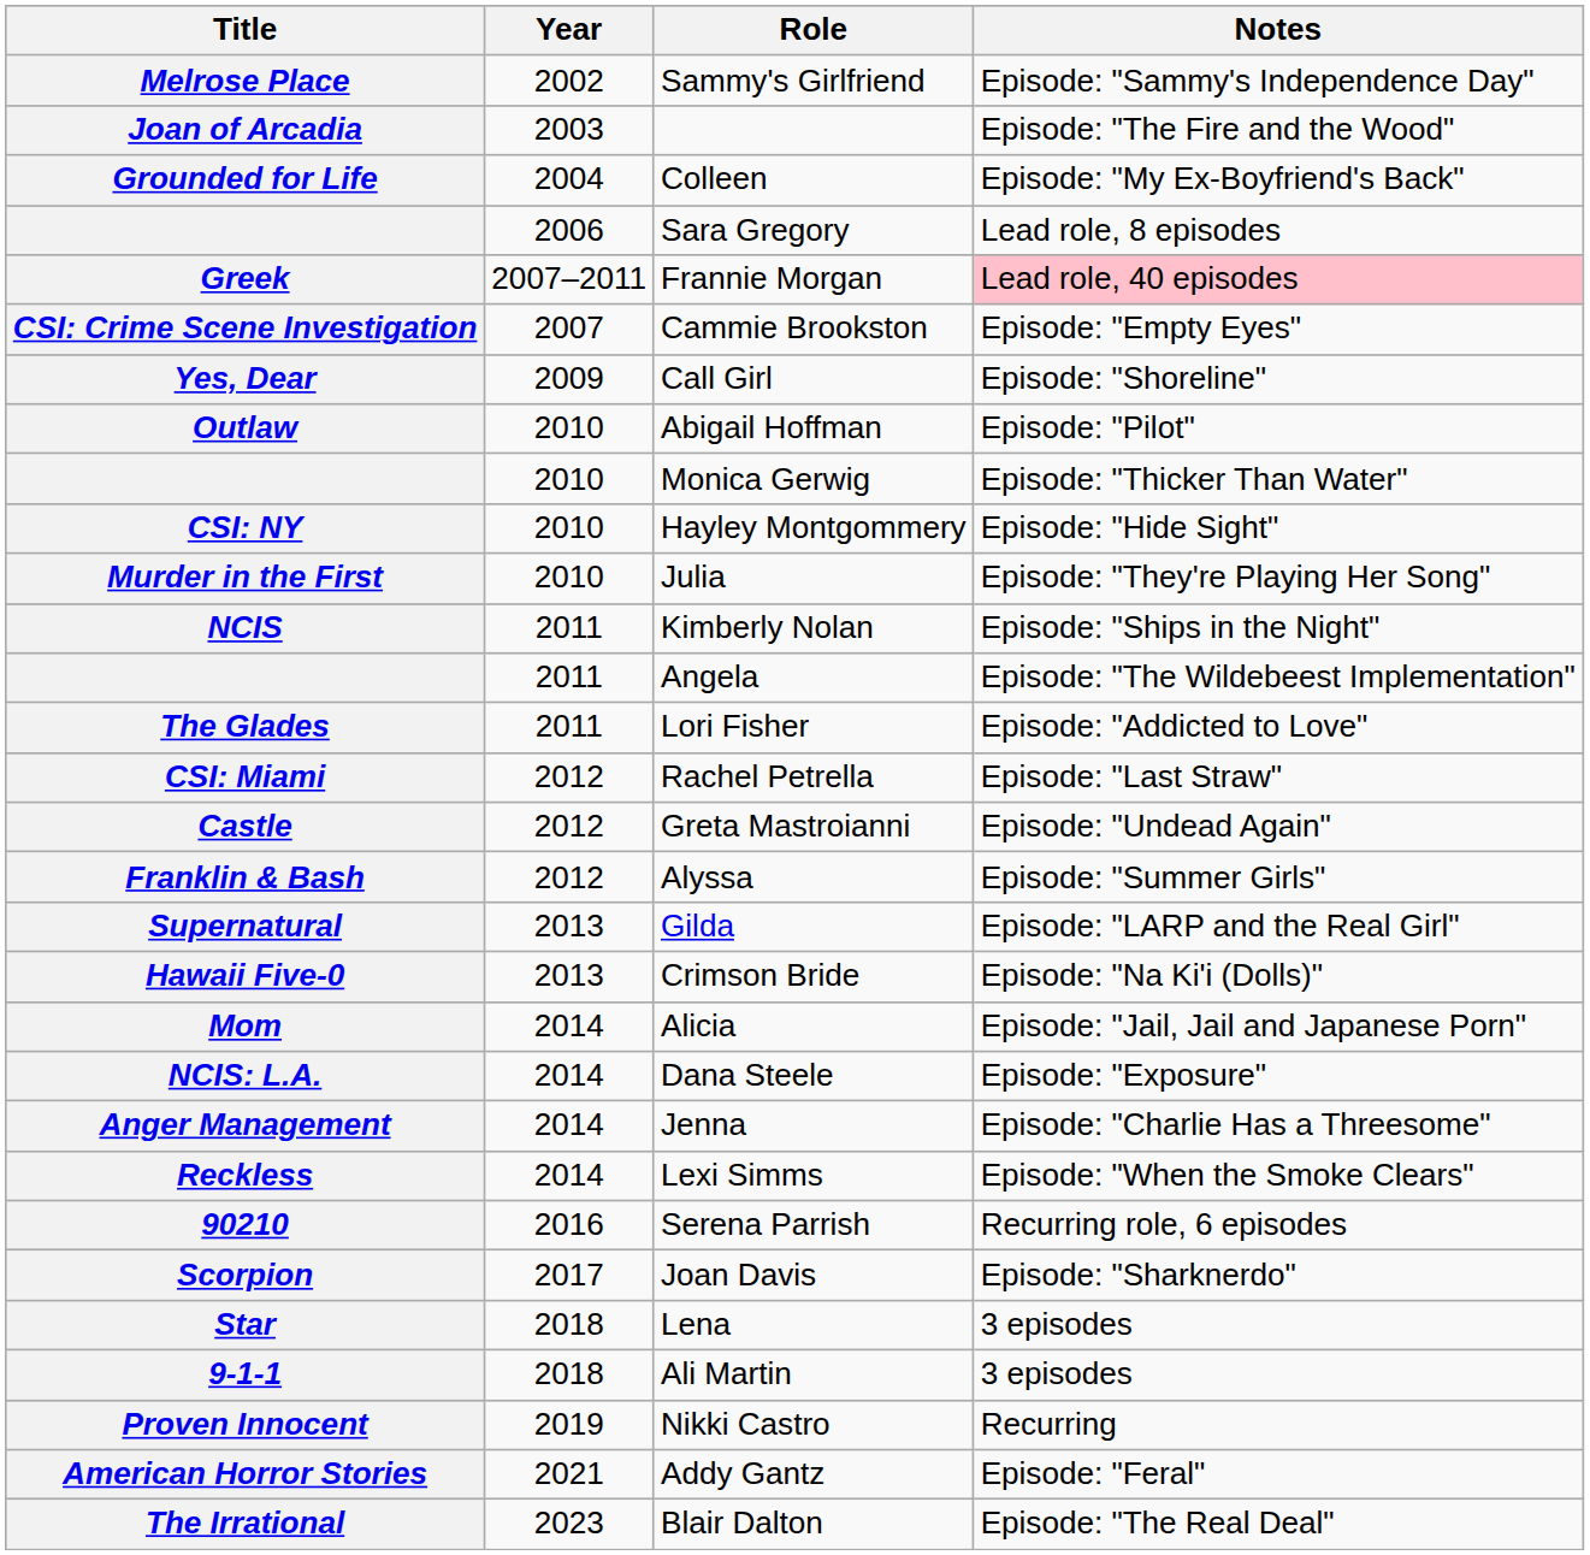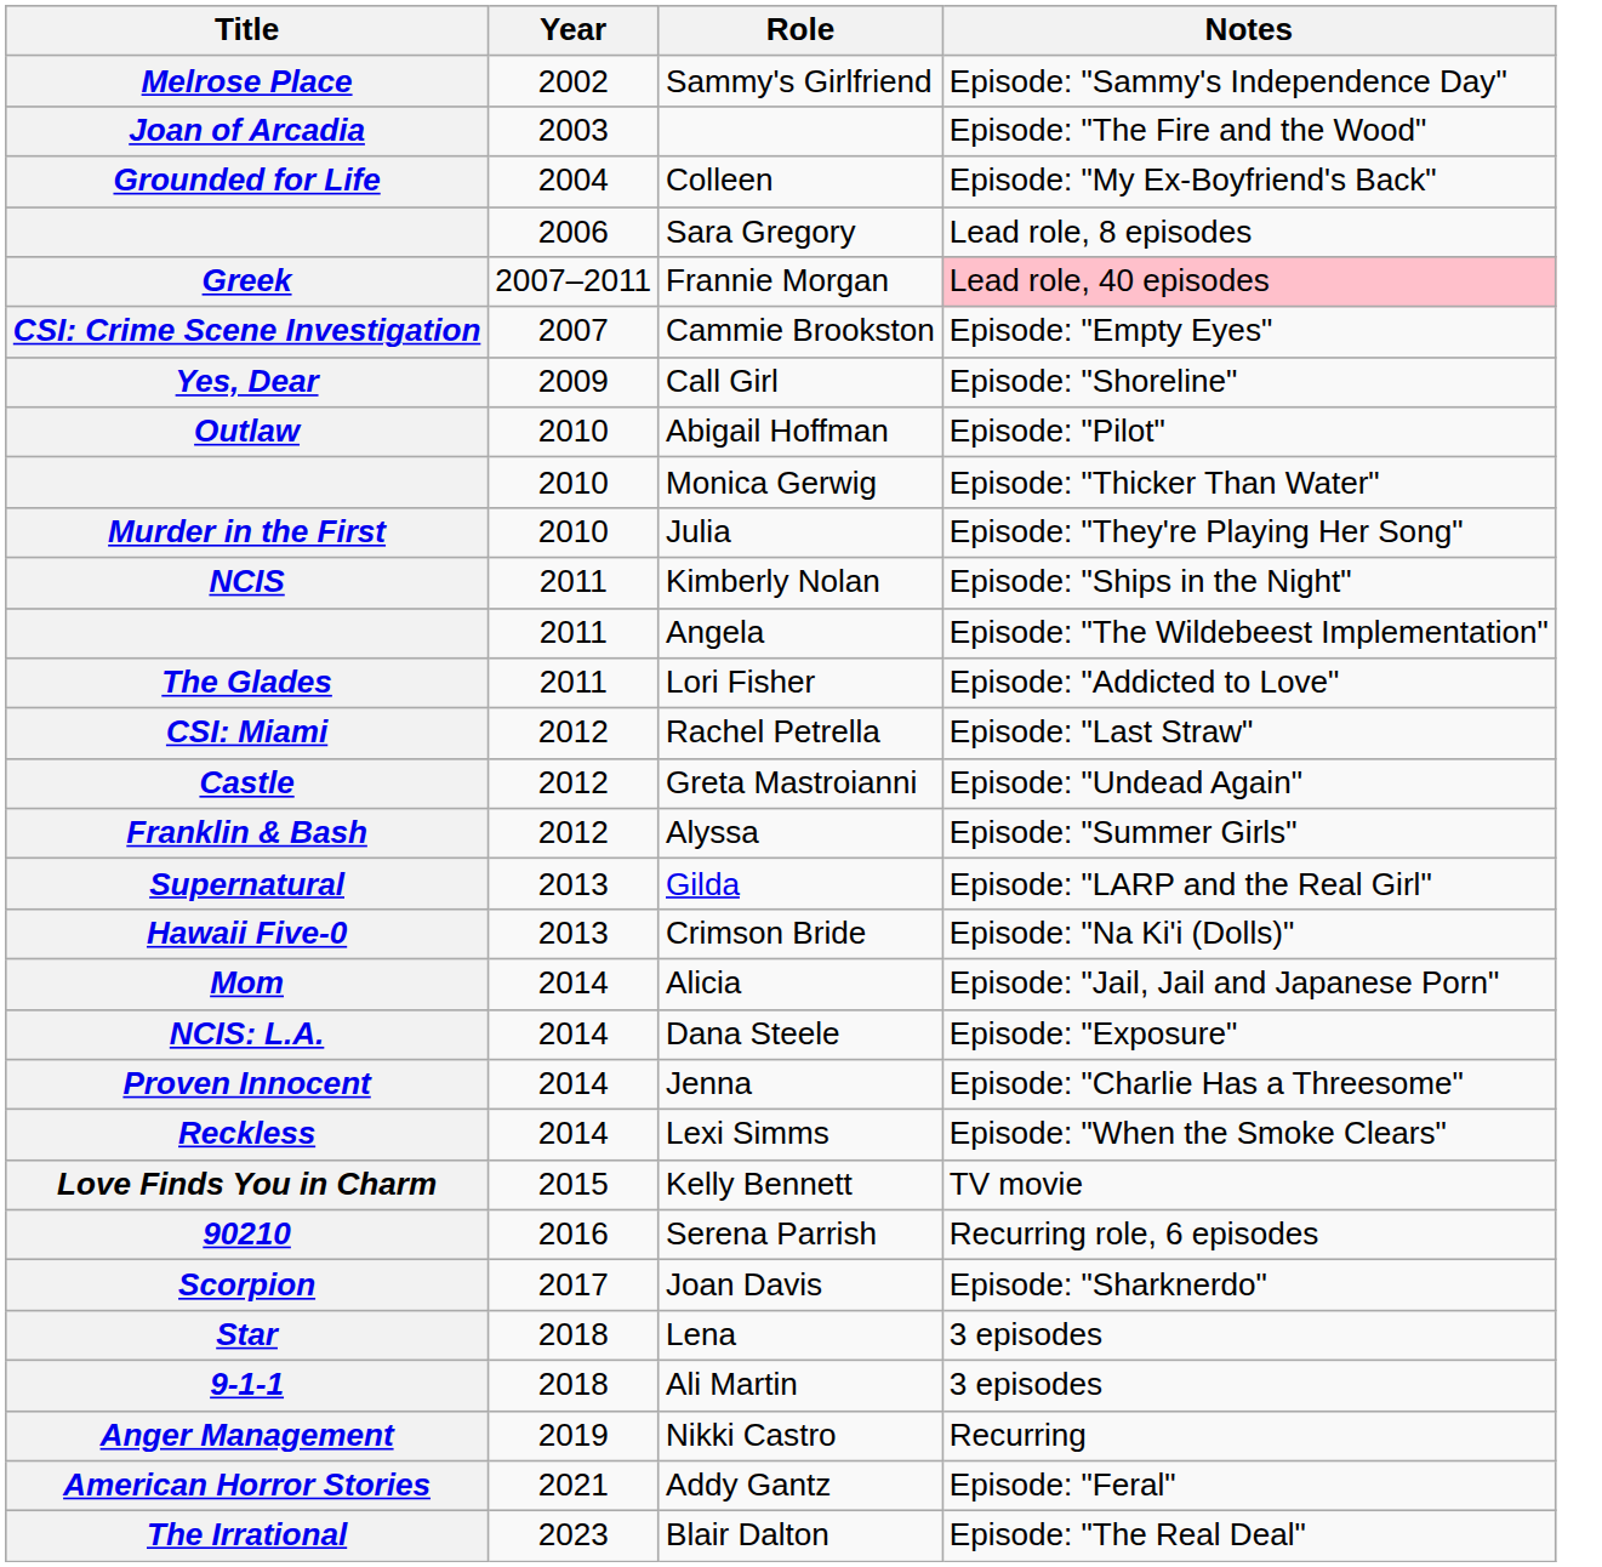- row: CSI: NY | 2010 | Hayley Montgommery | Episode: "Hide Sight"
Jenna | Title: Anger Management -> Proven Innocent
+ row: Love Finds You in Charm | 2015 | Kelly Bennett | TV movie
Nikki Castro | Title: Proven Innocent -> Anger Management
